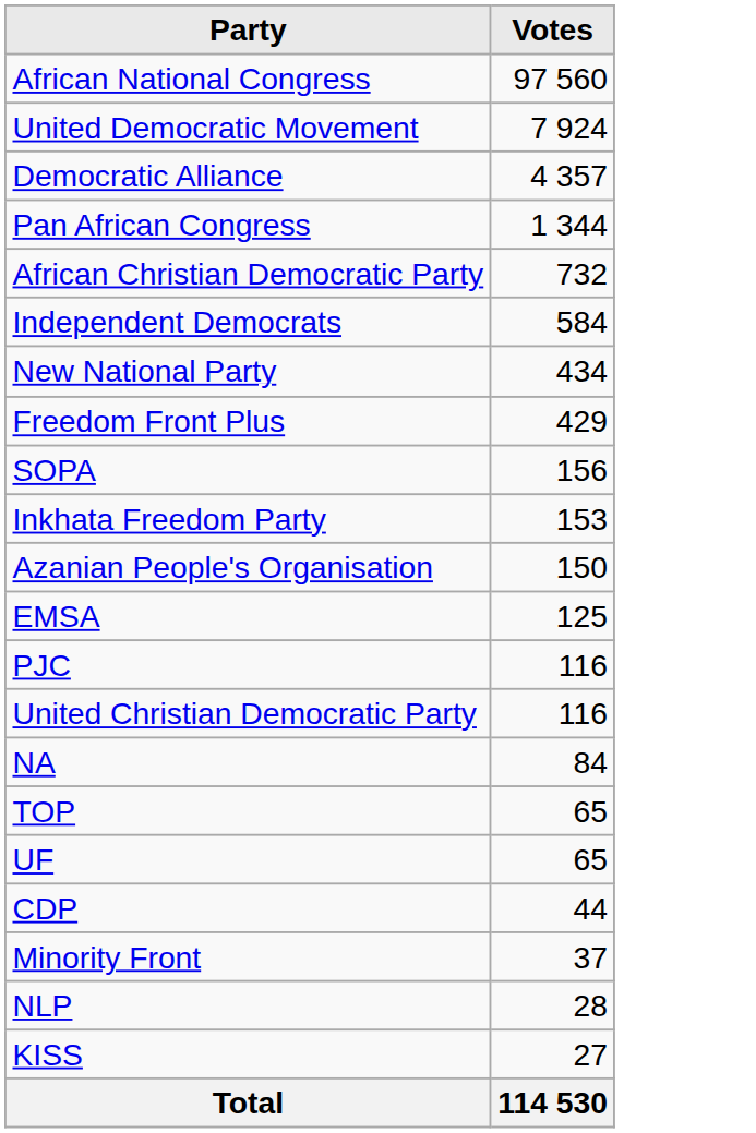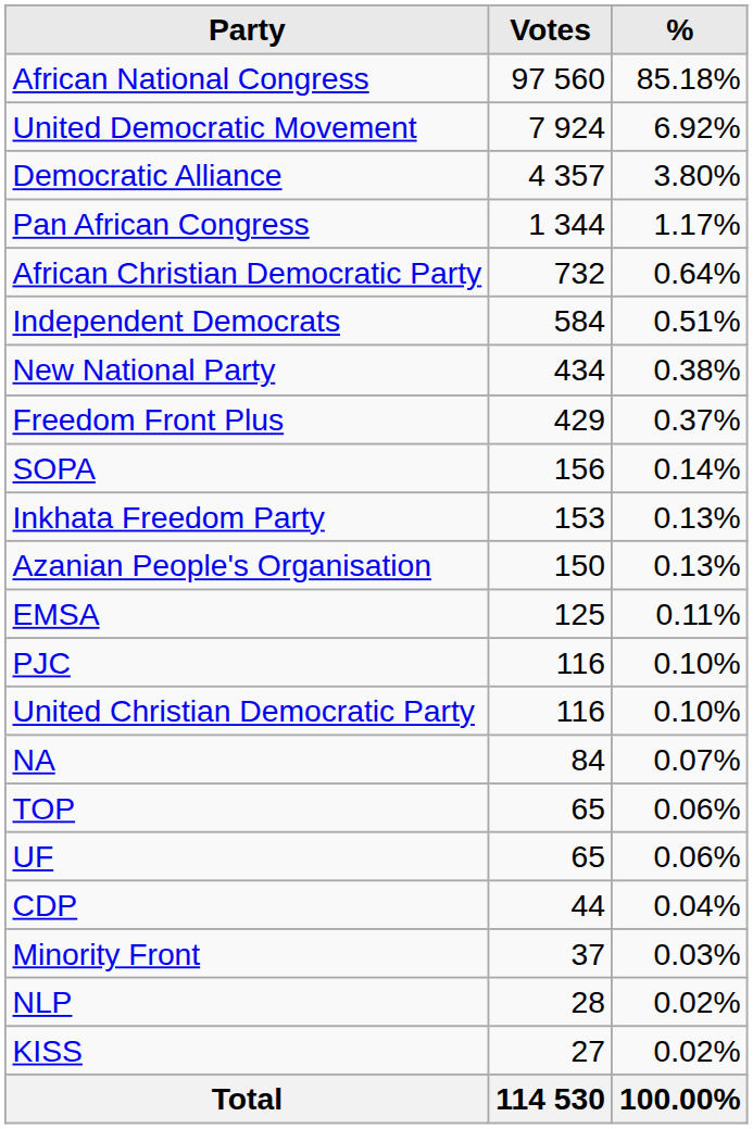+ column: % | 85.18% | 6.92% | 3.80% | 1.17% | 0.64% | 0.51% | 0.38% | 0.37% | 0.14% | 0.13% | 0.13% | 0.11% | 0.10% | 0.10% | 0.07% | 0.06% | 0.06% | 0.04% | 0.03% | 0.02% | 0.02% | 100.00%
